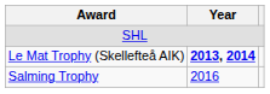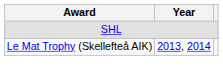Le Mat Trophy (Skellefteå AIK) | Year: bold -> normal
- row: Salming Trophy | 2016
